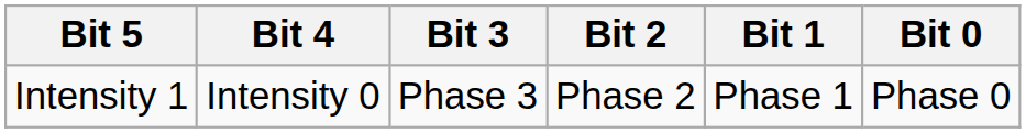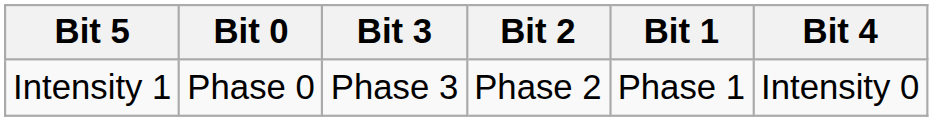columns swapped: Bit 4 <-> Bit 0
